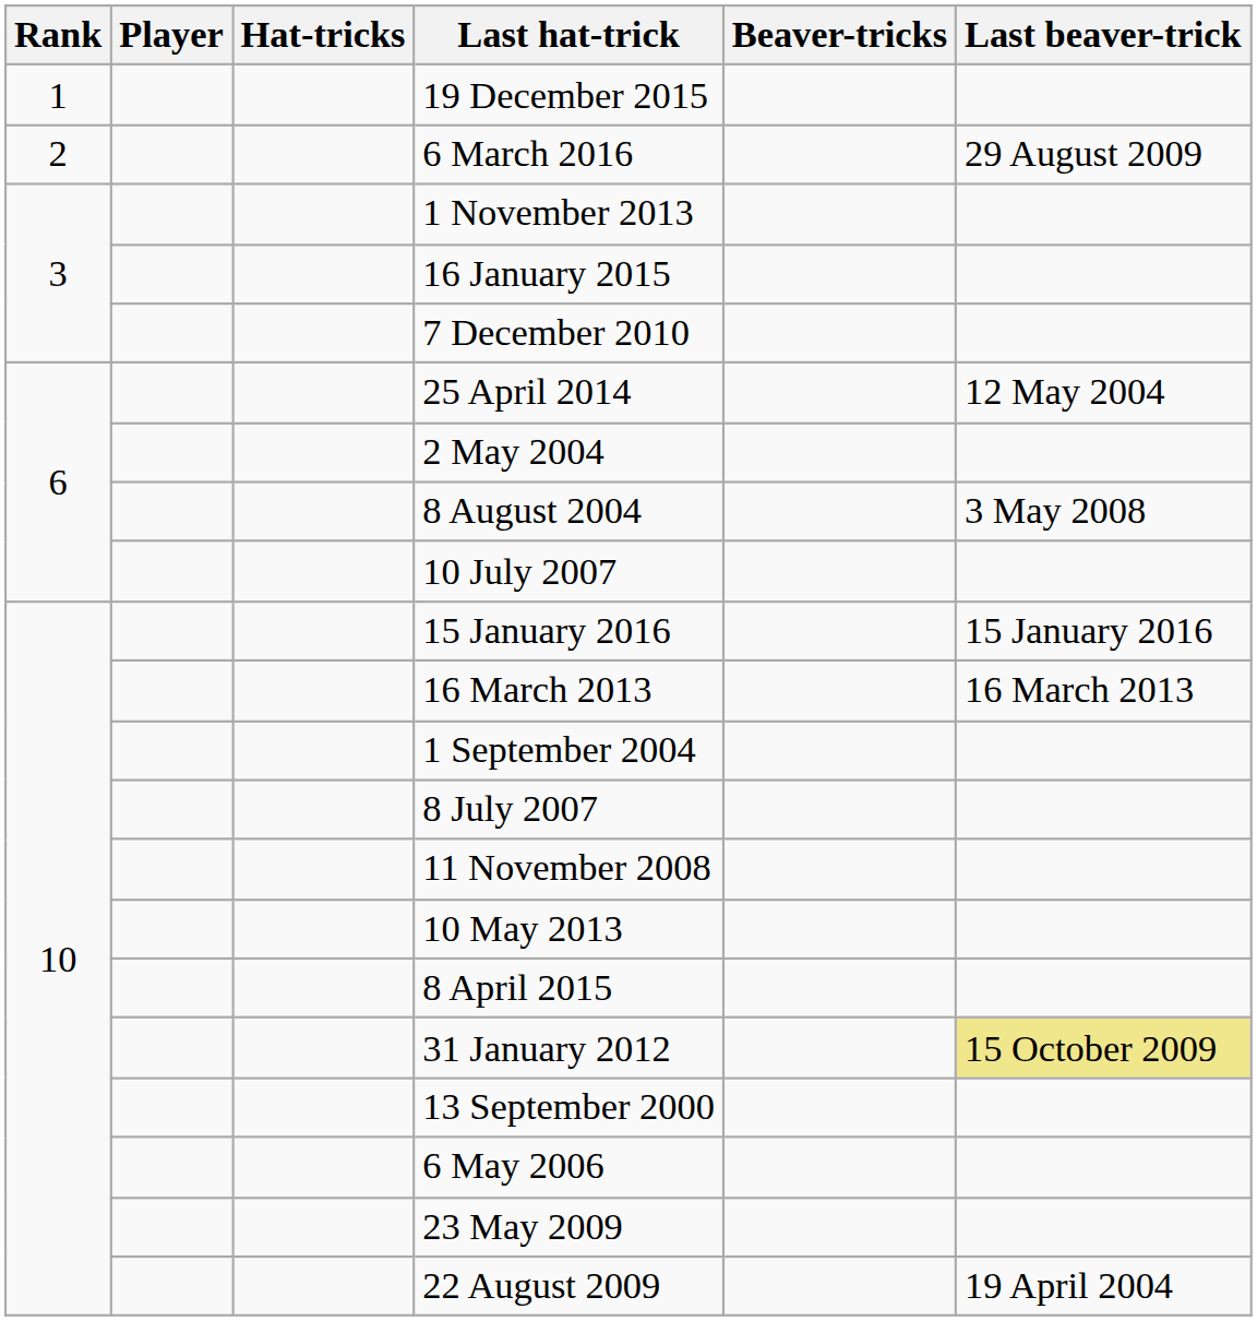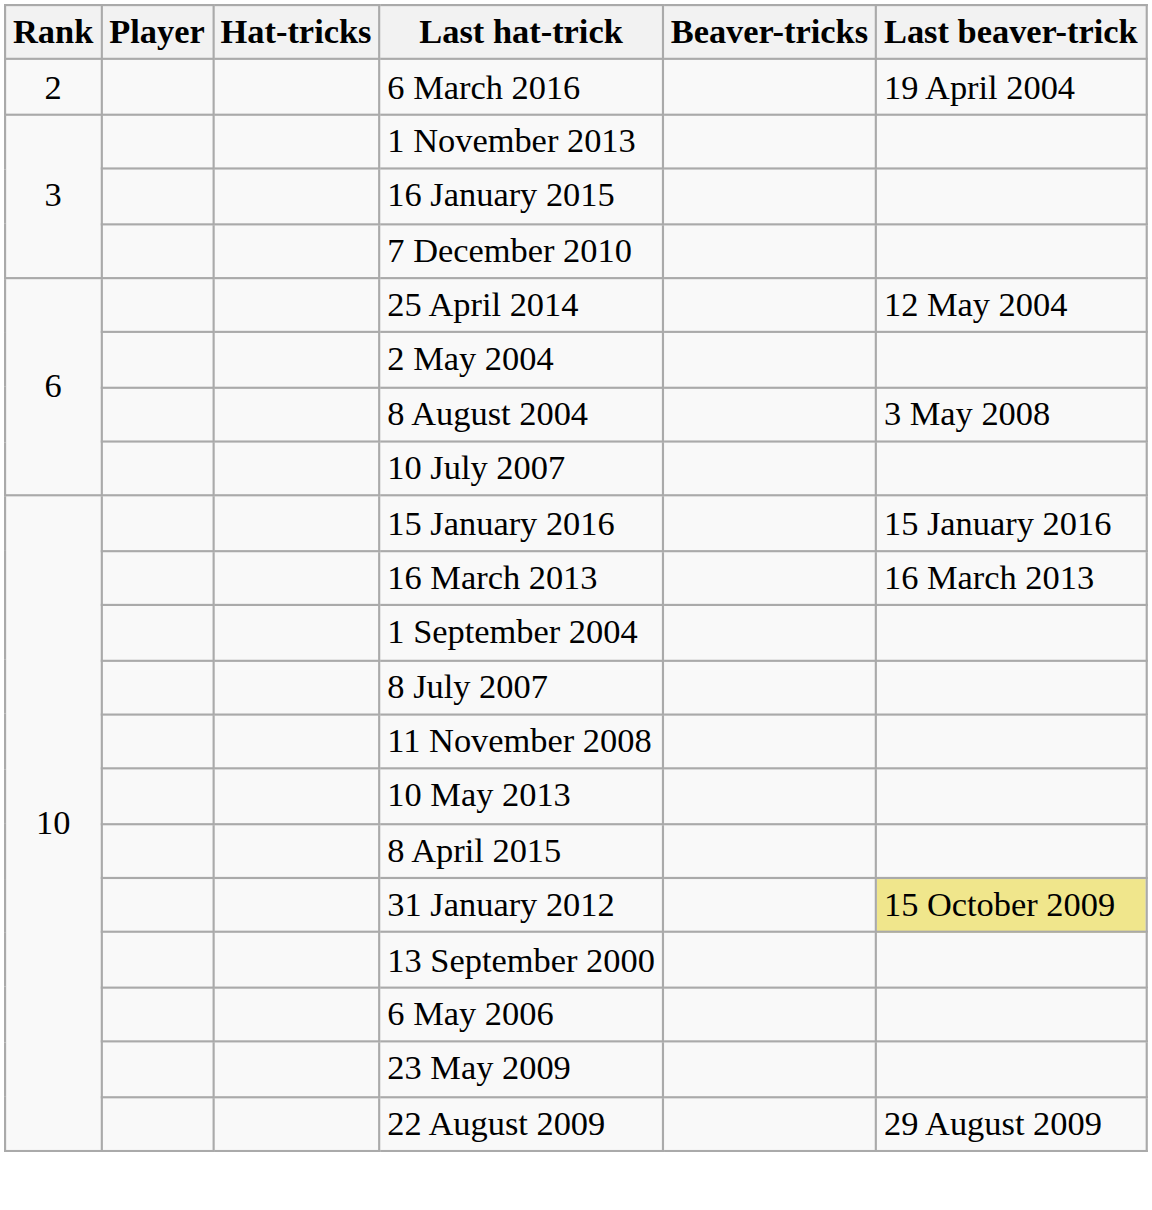- row: 1 | 19 December 2015
6 March 2016 | Last beaver-trick: 29 August 2009 -> 19 April 2004
22 August 2009 | Last beaver-trick: 19 April 2004 -> 29 August 2009
